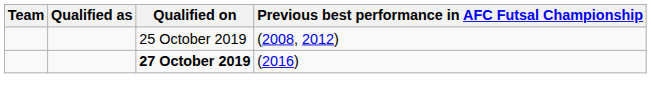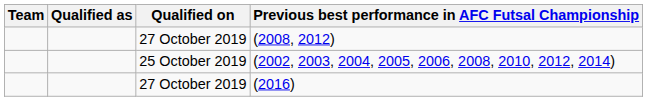(2008, 2012) | Qualified on: 25 October 2019 -> 27 October 2019
+ row: 25 October 2019 | (2002, 2003, 2004, 2005, 2006, 2008, 2010, 2012, 2014)
(2016) | Qualified on: bold -> normal
